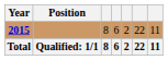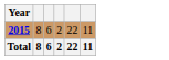- column: Position | Qualified: 1/1
